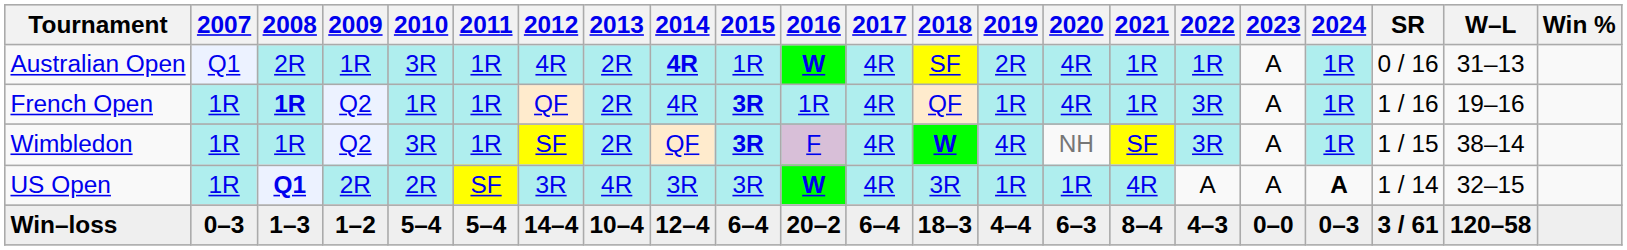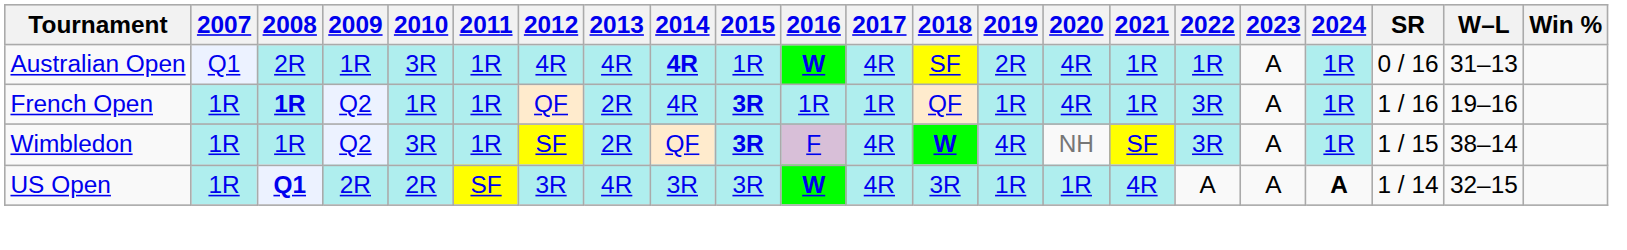Australian Open | 2013: 2R -> 4R
French Open | 2017: 4R -> 1R
- row: Win–loss | 0–3 | 1–3 | 1–2 | 5–4 | 5–4 | 14–4 | 10–4 | 12–4 | 6–4 | 20–2 | 6–4 | 18–3 | 4–4 | 6–3 | 8–4 | 4–3 | 0–0 | 0–3 | 3 / 61 | 120–58
